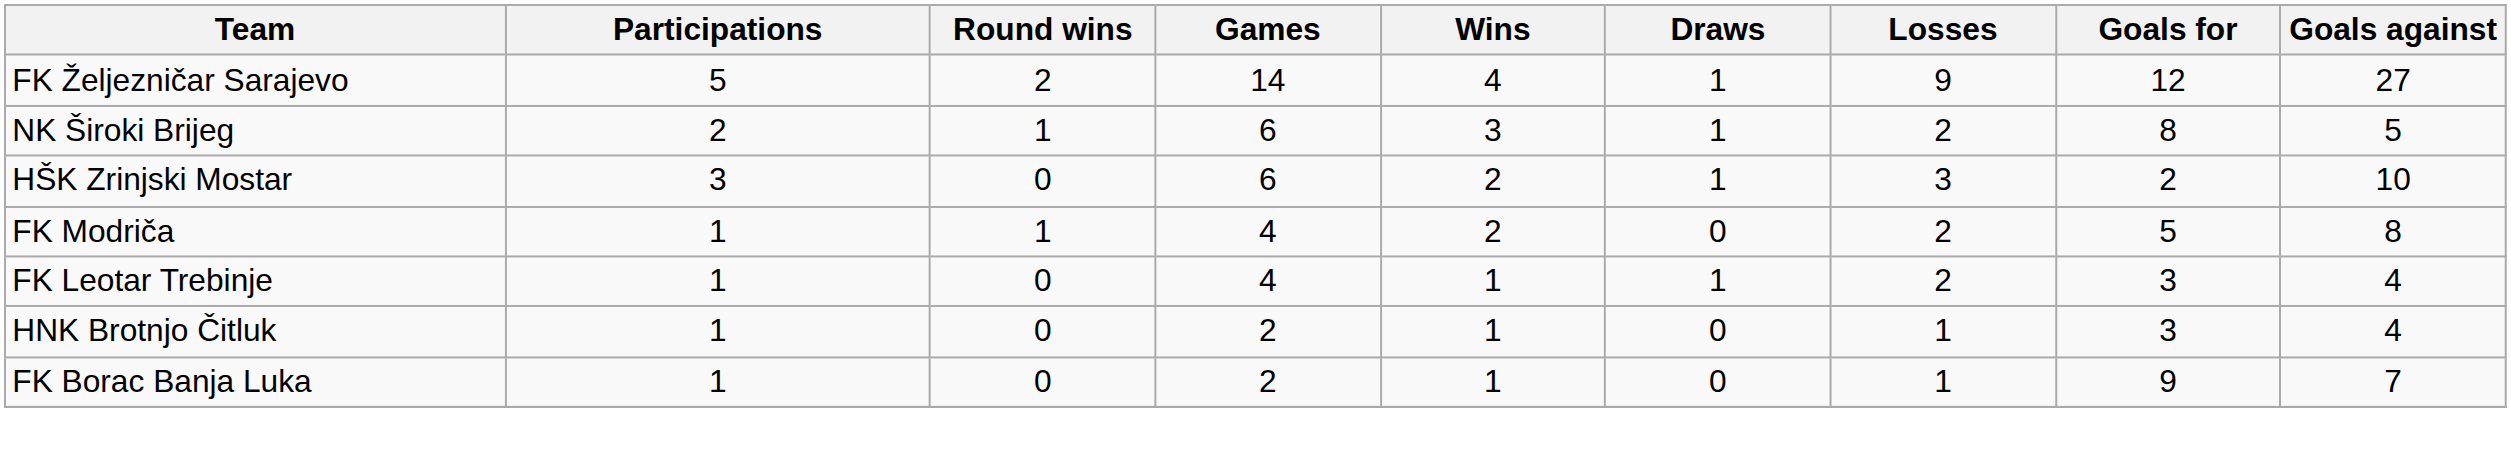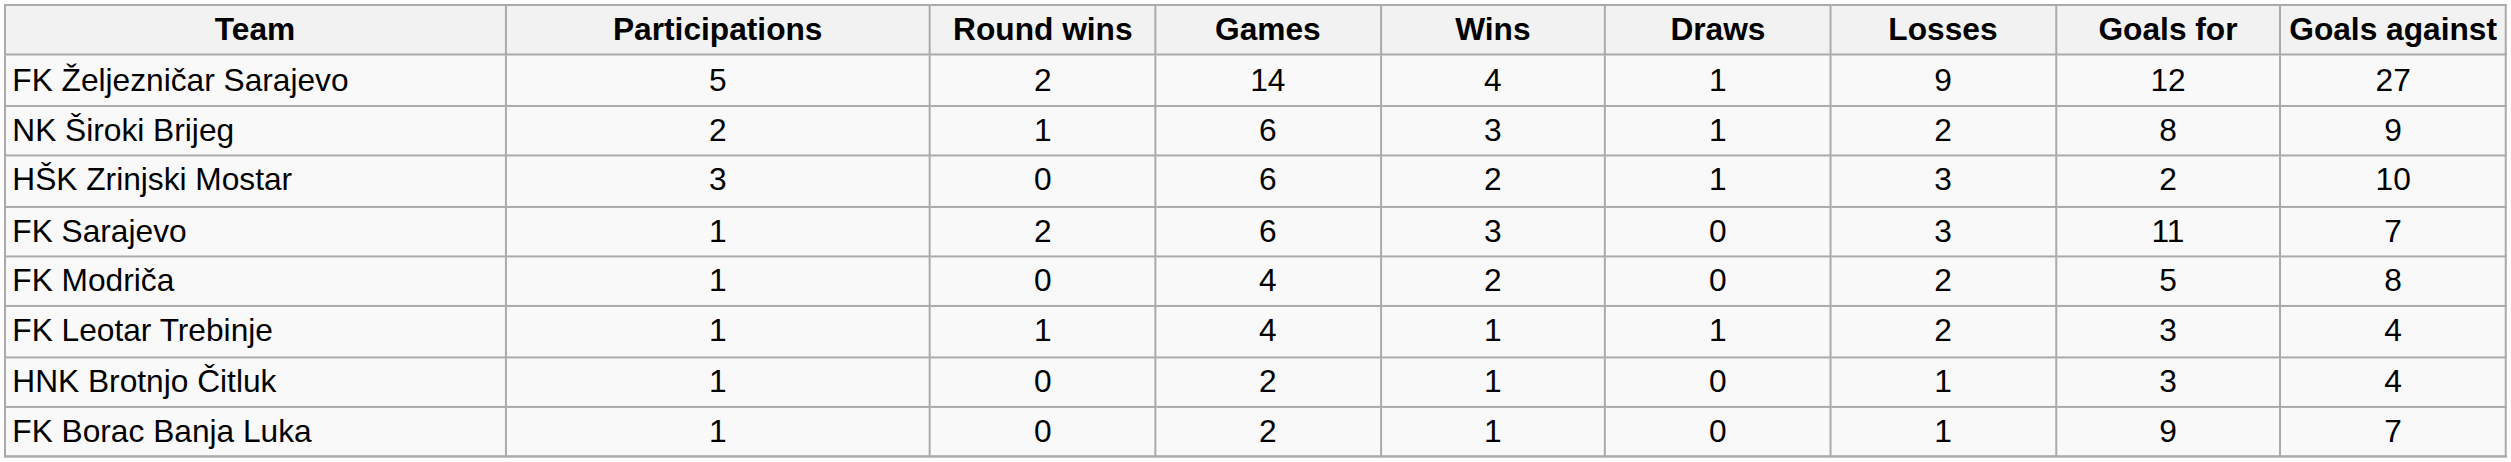NK Široki Brijeg | Goals against: 5 -> 9
+ row: FK Sarajevo | 1 | 2 | 6 | 3 | 0 | 3 | 11 | 7
FK Modriča | Round wins: 1 -> 0
FK Leotar Trebinje | Round wins: 0 -> 1
